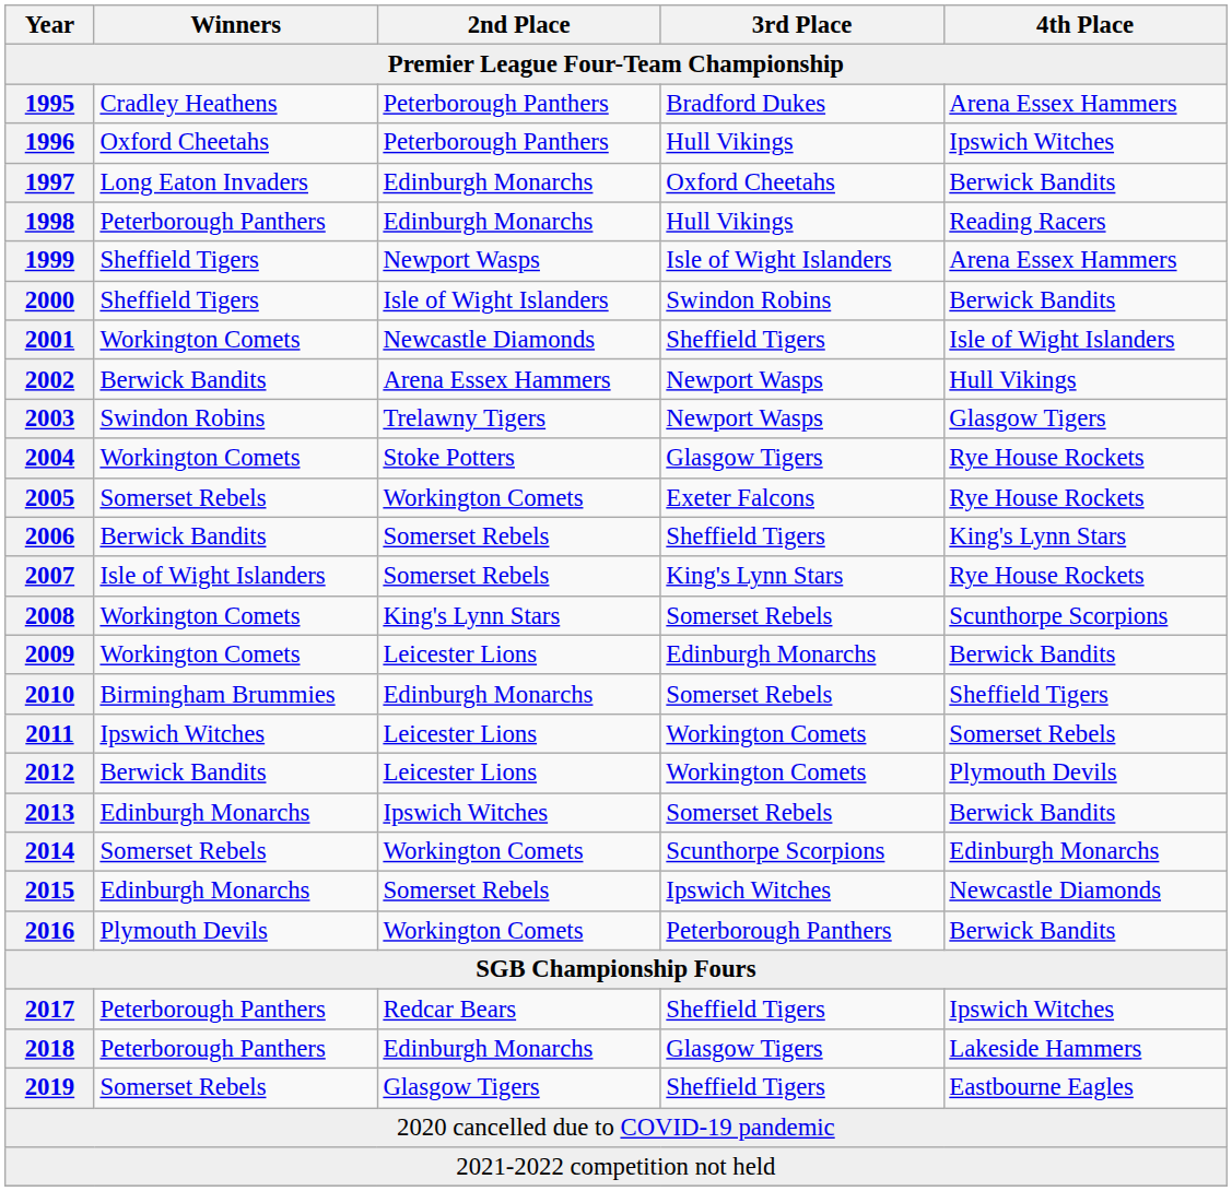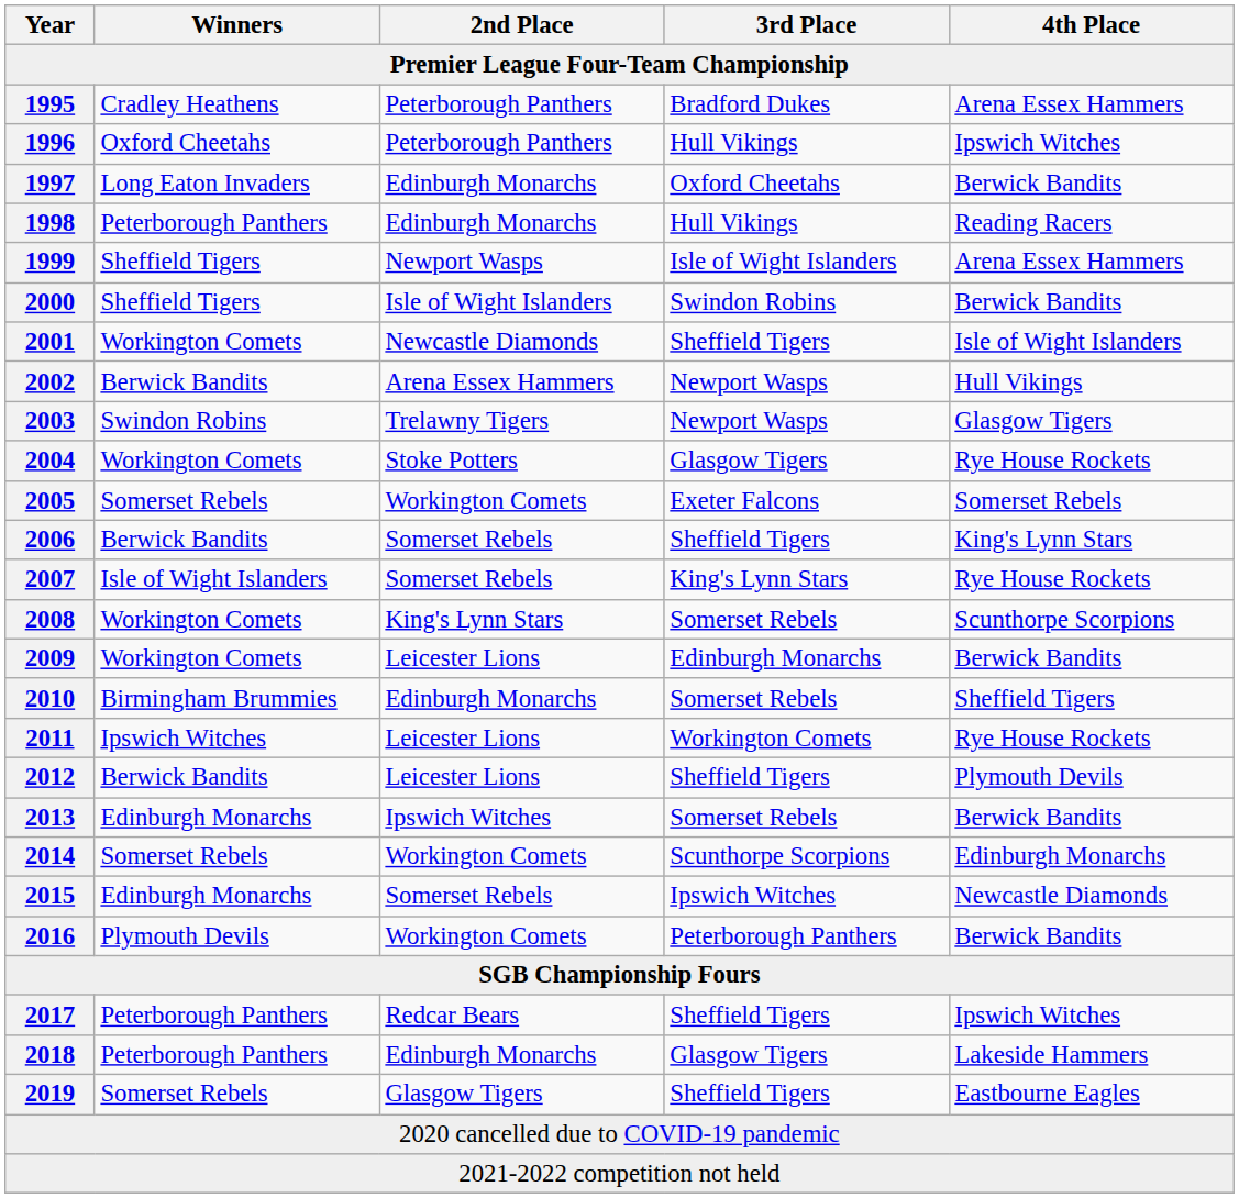2005 | 4th Place: Rye House Rockets -> Somerset Rebels
2011 | 4th Place: Somerset Rebels -> Rye House Rockets
2012 | 3rd Place: Workington Comets -> Sheffield Tigers
